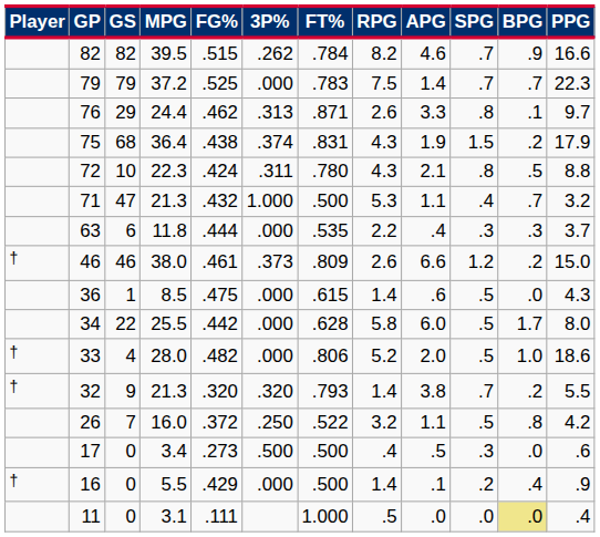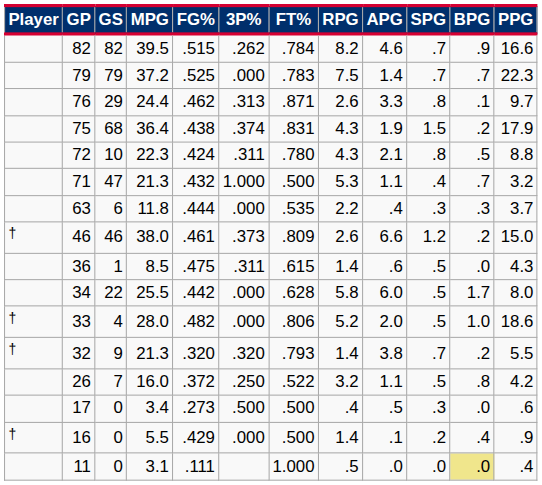36 | 3P%: .000 -> .311
